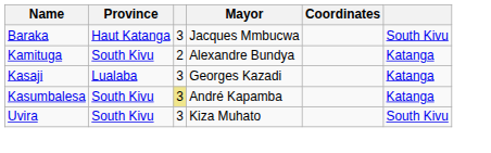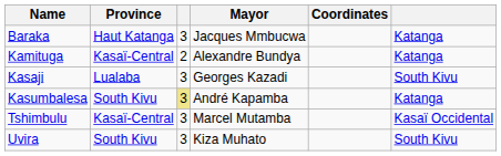Baraka | column 6: South Kivu -> Katanga
Kamituga | Province: South Kivu -> Kasaï-Central
Kasaji | column 6: Katanga -> South Kivu
+ row: Tshimbulu | Kasaï-Central | 3 | Marcel Mutamba | Kasaï Occidental
